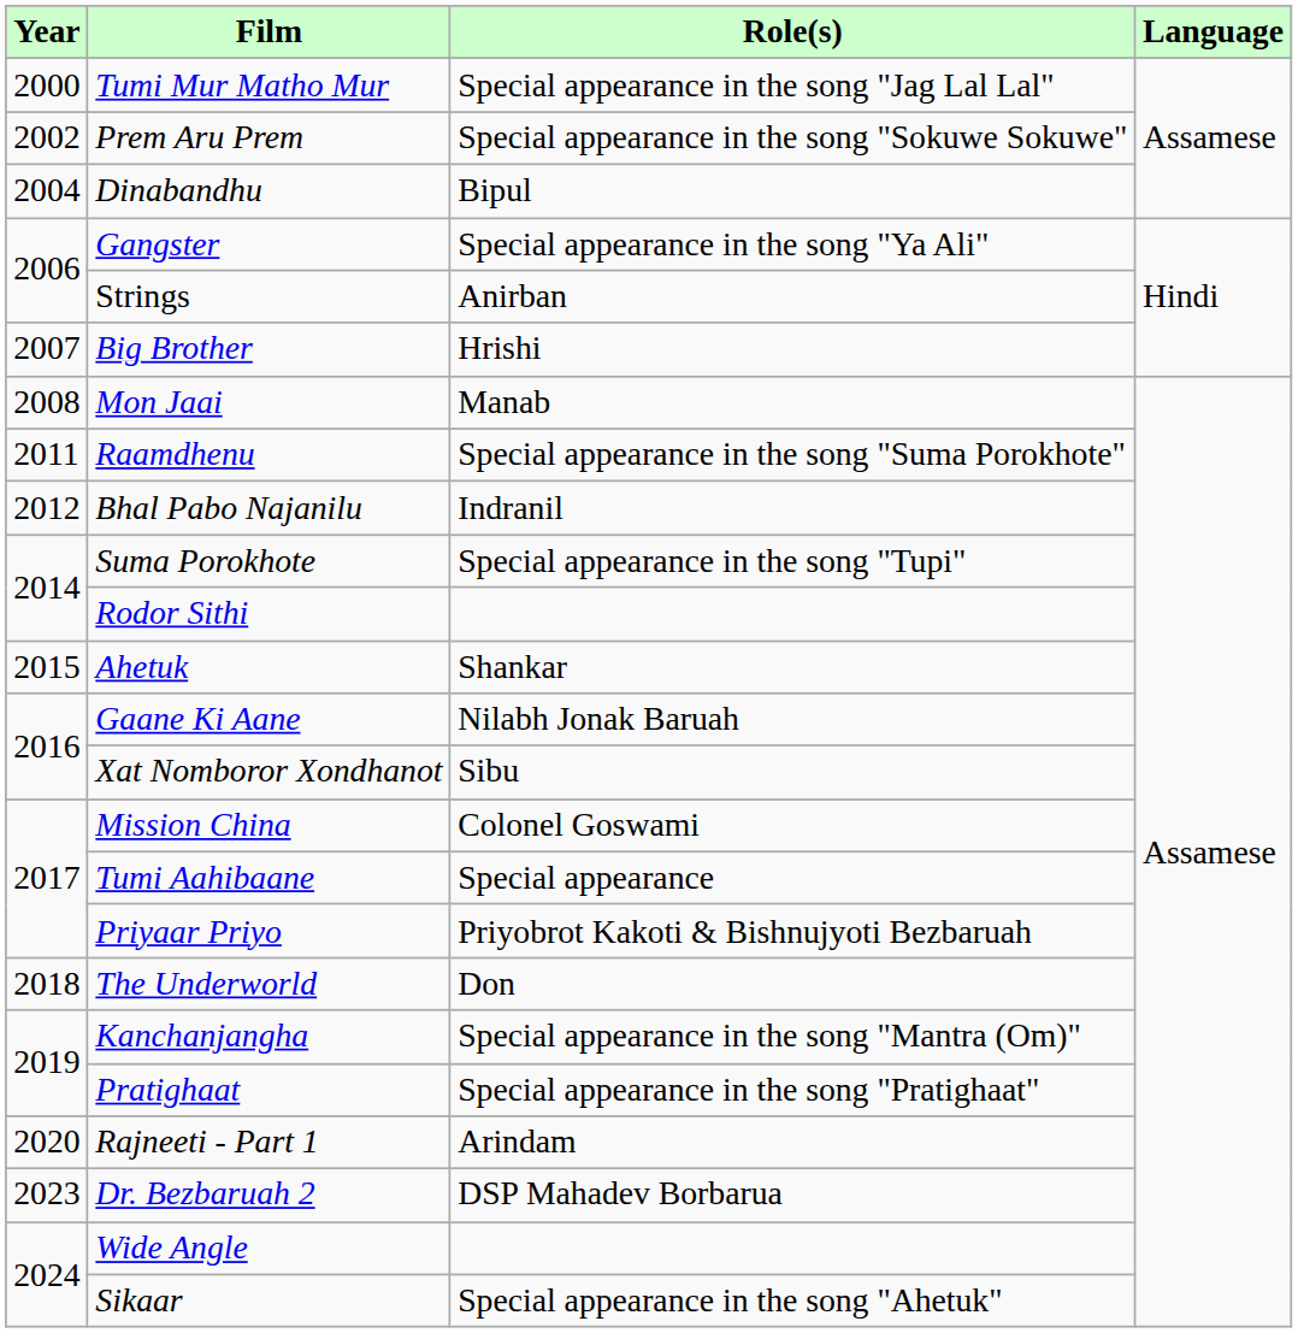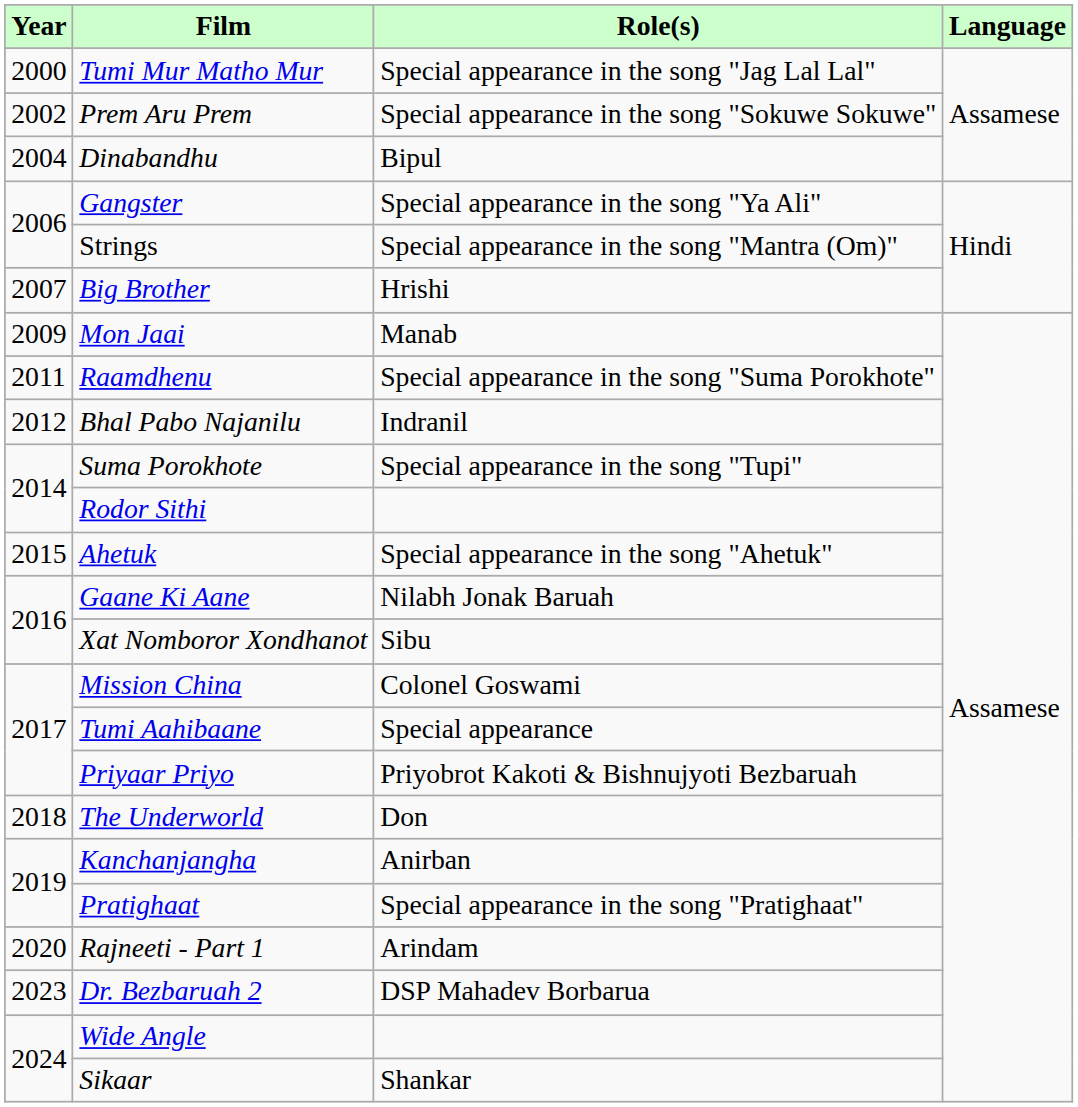Strings | Role(s): Anirban -> Special appearance in the song "Mantra (Om)"
Mon Jaai | Year: 2008 -> 2009
Ahetuk | Role(s): Shankar -> Special appearance in the song "Ahetuk"
Kanchanjangha | Role(s): Special appearance in the song "Mantra (Om)" -> Anirban
Sikaar | Role(s): Special appearance in the song "Ahetuk" -> Shankar
